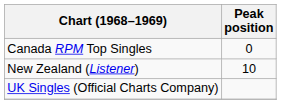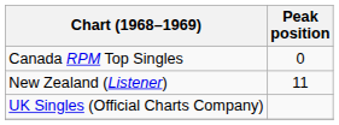New Zealand (Listener) | Peak position: 10 -> 11
